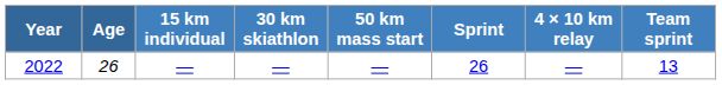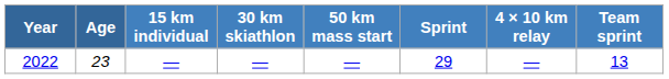2022 | Age: 26 -> 23
2022 | Sprint: 26 -> 29
